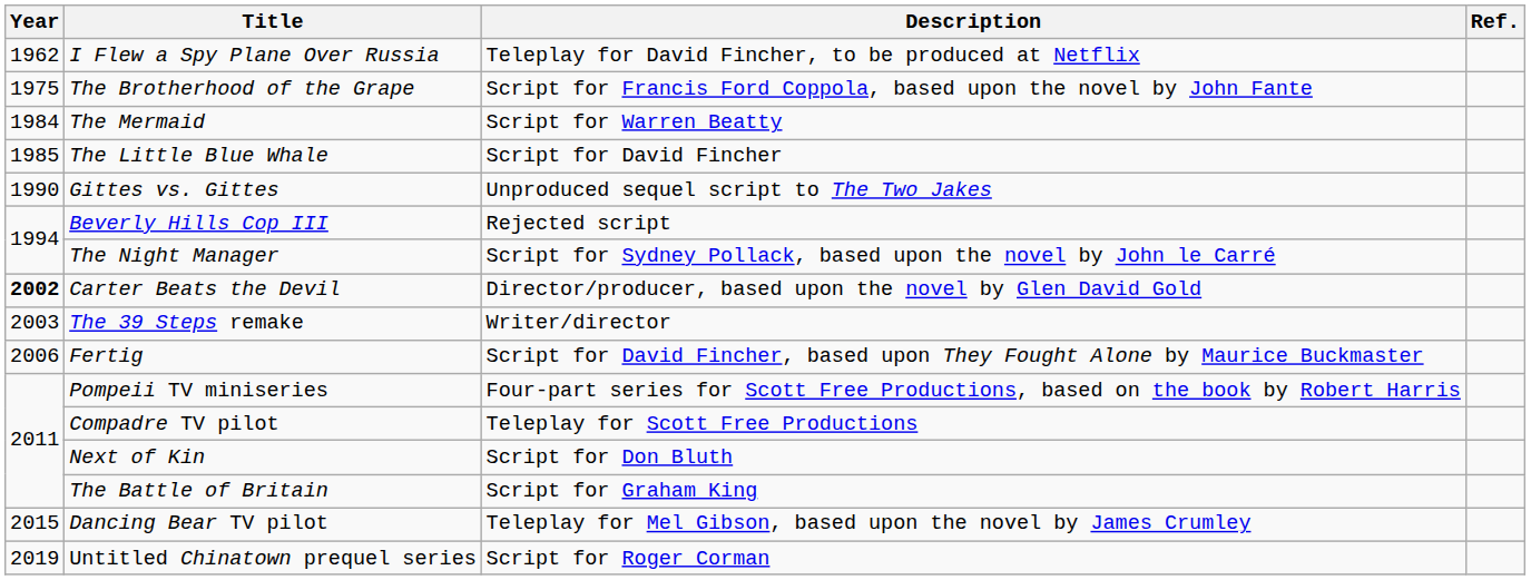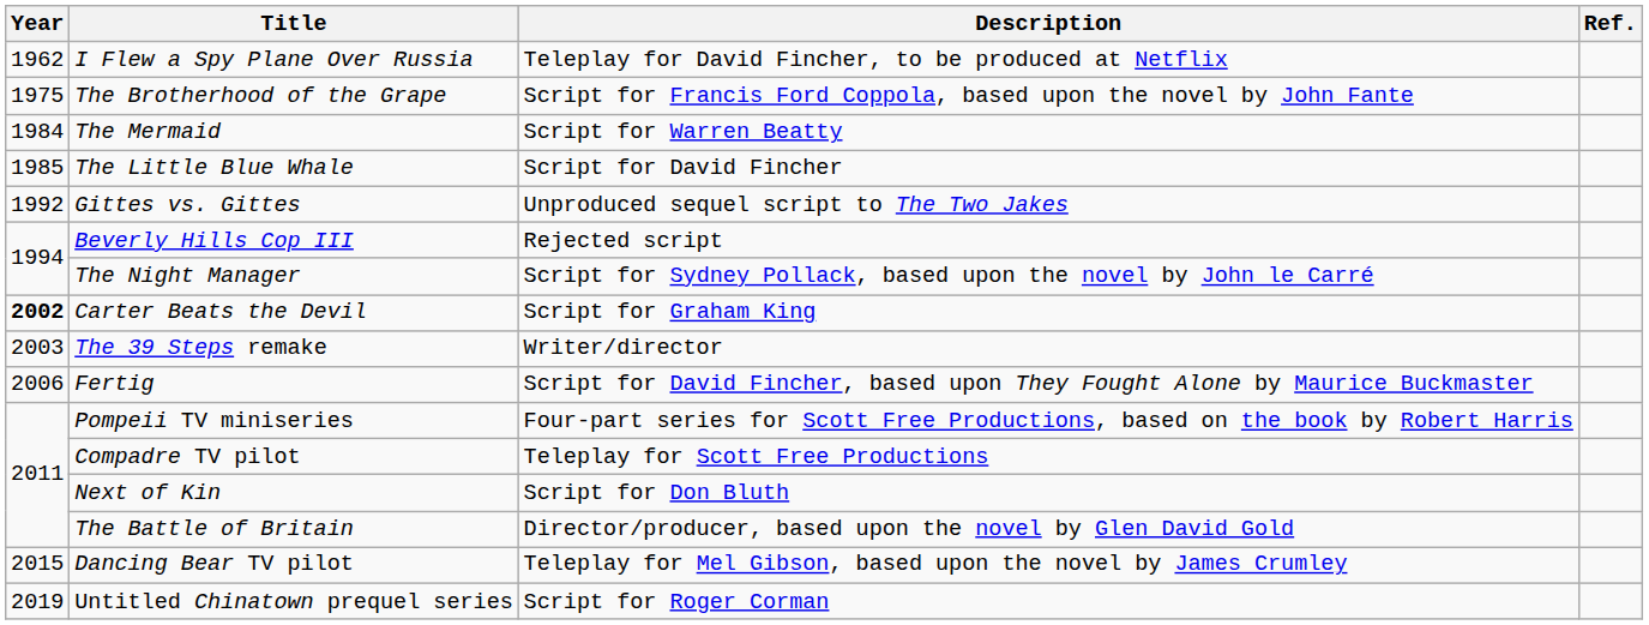Gittes vs. Gittes | Year: 1990 -> 1992
Carter Beats the Devil | Description: Director/producer, based upon the novel by Glen David Gold -> Script for Graham King
The Battle of Britain | Description: Script for Graham King -> Director/producer, based upon the novel by Glen David Gold
